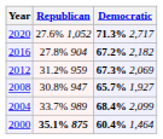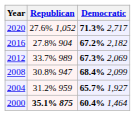2012 | Republican: 31.2% 959 -> 33.7% 989
2008 | Democratic: 65.7% 1,927 -> 68.4% 2,099
2004 | Republican: 33.7% 989 -> 31.2% 959
2004 | Democratic: 68.4% 2,099 -> 65.7% 1,927
